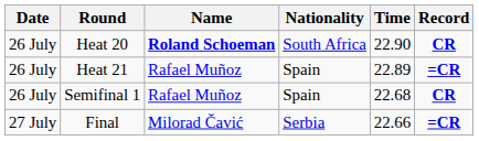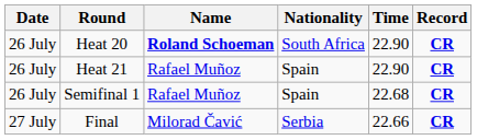Heat 21 | Time: 22.89 -> 22.90
Heat 21 | Record: =CR -> CR
Final | Record: =CR -> CR
